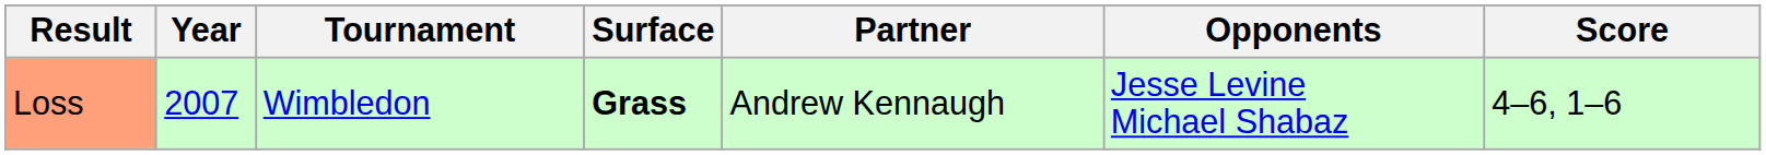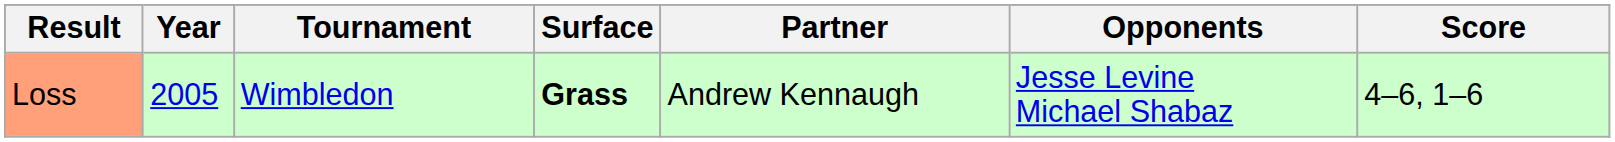Loss | Year: 2007 -> 2005
